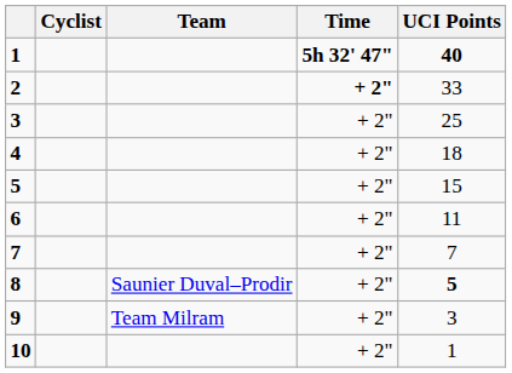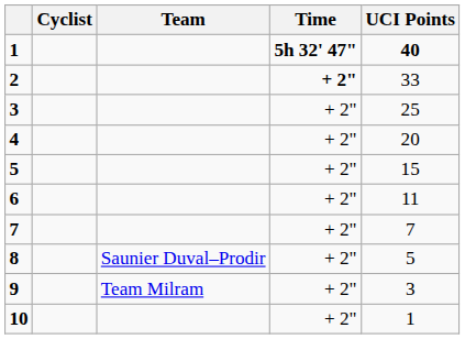4 | UCI Points: 18 -> 20
8 | UCI Points: bold -> normal
